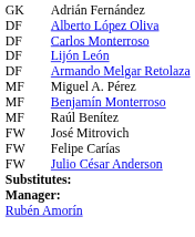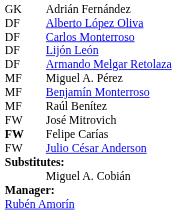Felipe Carías | column 1: normal -> bold
+ row: Miguel A. Cobián
